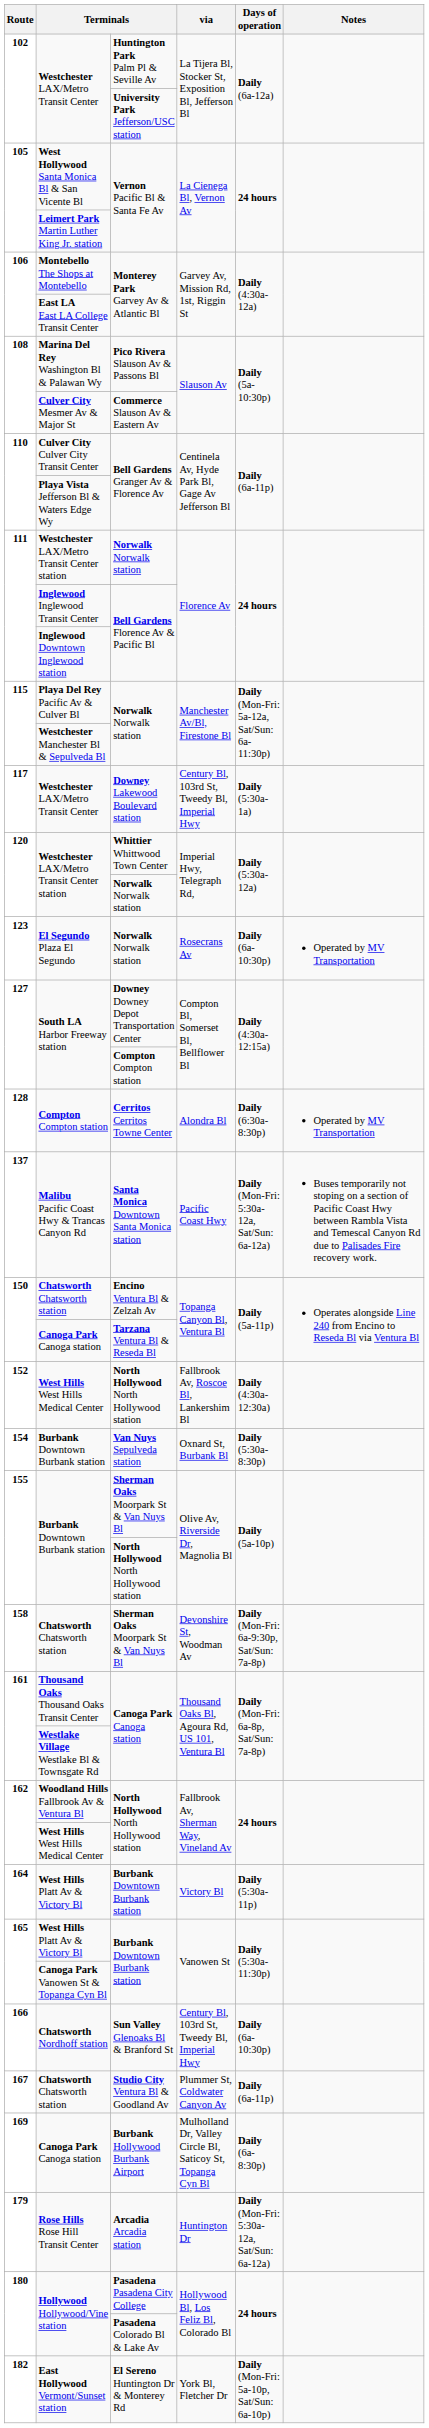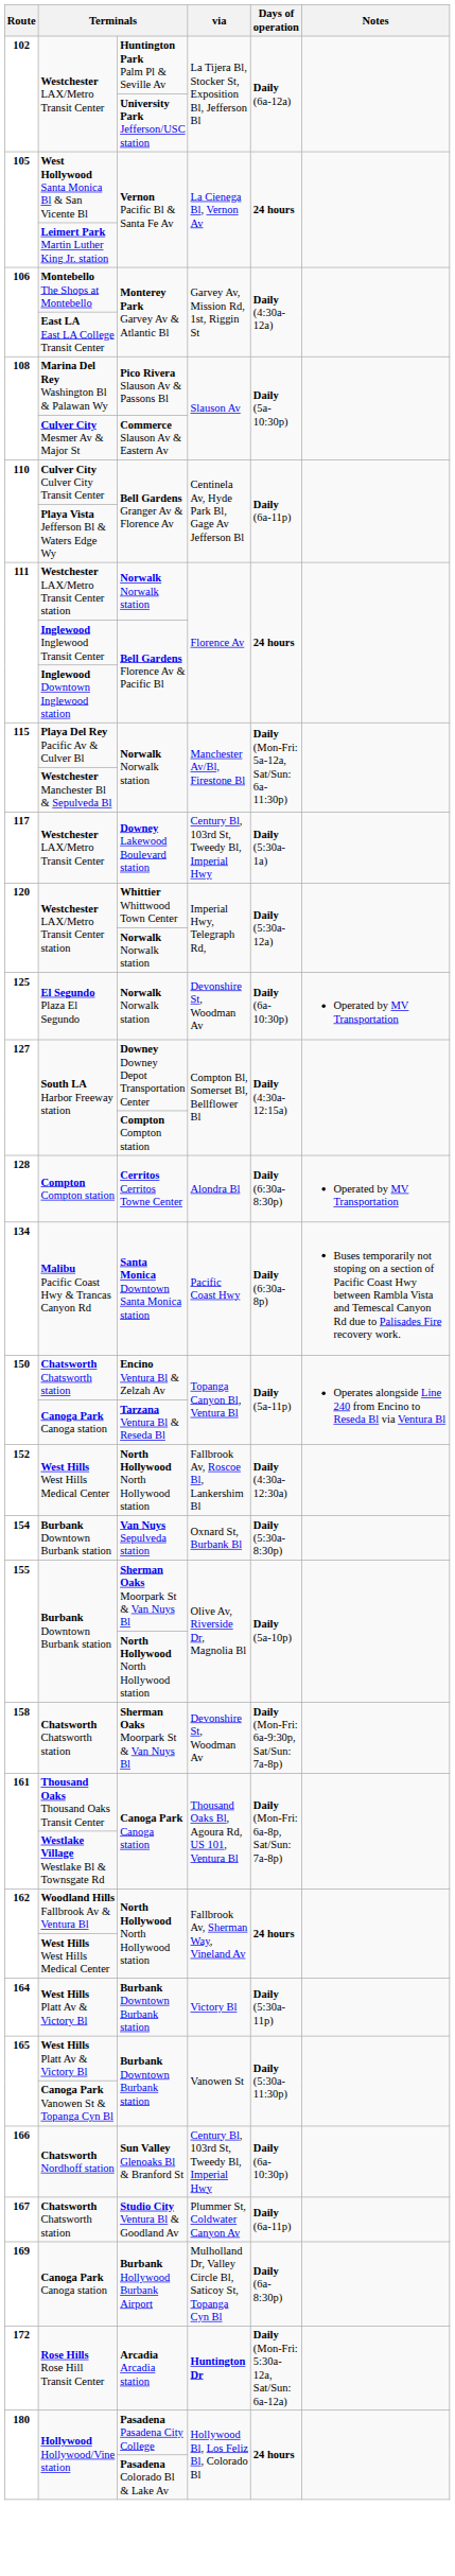El Segundo Plaza El Segundo | Route: 123 -> 125
El Segundo Plaza El Segundo | via: Rosecrans Av -> Devonshire St, Woodman Av
Malibu Pacific Coast Hwy & Trancas Canyon Rd | Route: 137 -> 134
Malibu Pacific Coast Hwy & Trancas Canyon Rd | Days of operation: Daily (Mon-Fri: 5:30a-12a, Sat/Sun: 6a-12a) -> Daily (6:30a-8p)
Rose Hills Rose Hill Transit Center | Route: 179 -> 172
Rose Hills Rose Hill Transit Center | via: normal -> bold
- row: 182 | East Hollywood Vermont/Sunset station | El Sereno Huntington Dr & Monterey Rd | York Bl, Fletcher Dr | Daily (Mon-Fri: 5a-10p, Sat/Sun: 6a-10p)
